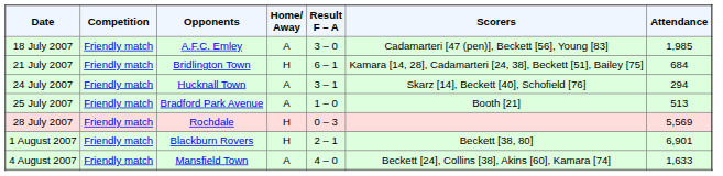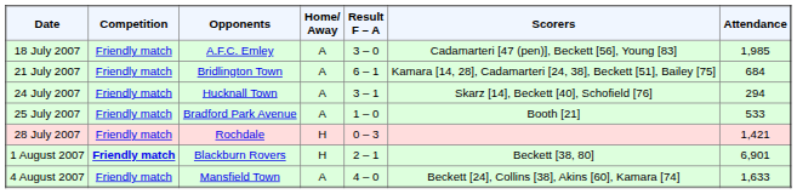21 July 2007 | Home/ Away: H -> A
25 July 2007 | Attendance: 513 -> 533
28 July 2007 | Attendance: 5,569 -> 1,421
1 August 2007 | Competition: normal -> bold
